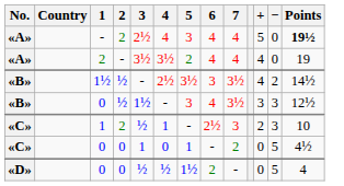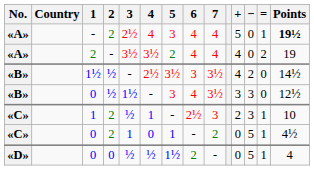+ column: = | 1 | 2 | 0 | 0 | 1 | 1 | 1
«C» / 0 | 2: 0 -> 2
